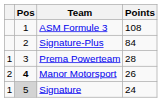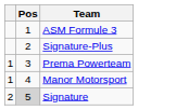- column: Points | 108 | 84 | 28 | 26 | 24
Manor Motorsport | column 1: 2 -> 1
Manor Motorsport | Pos: bold -> normal
Signature | column 1: 1 -> 2
